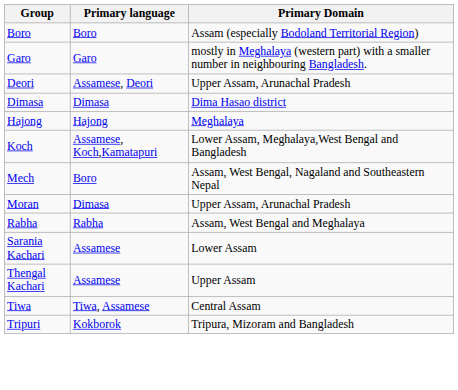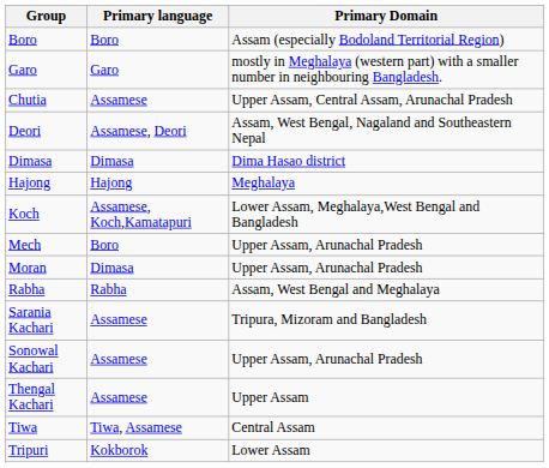+ row: Chutia | Assamese | Upper Assam, Central Assam, Arunachal Pradesh
Deori | Primary Domain: Upper Assam, Arunachal Pradesh -> Assam, West Bengal, Nagaland and Southeastern Nepal
Mech | Primary Domain: Assam, West Bengal, Nagaland and Southeastern Nepal -> Upper Assam, Arunachal Pradesh
Sarania Kachari | Primary Domain: Lower Assam -> Tripura, Mizoram and Bangladesh
+ row: Sonowal Kachari | Assamese | Upper Assam, Arunachal Pradesh
Tripuri | Primary Domain: Tripura, Mizoram and Bangladesh -> Lower Assam
